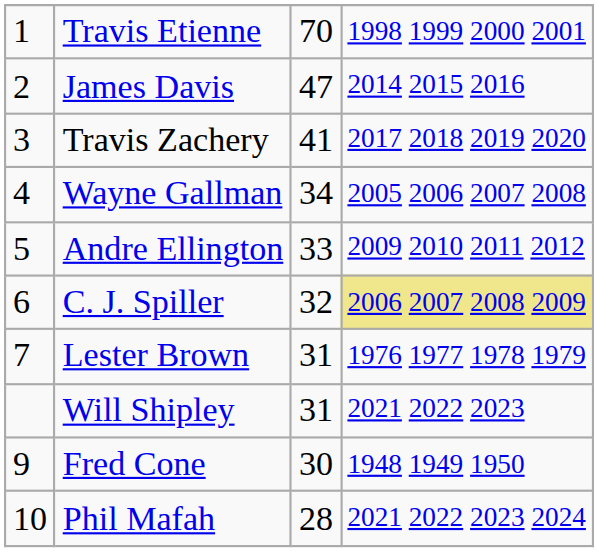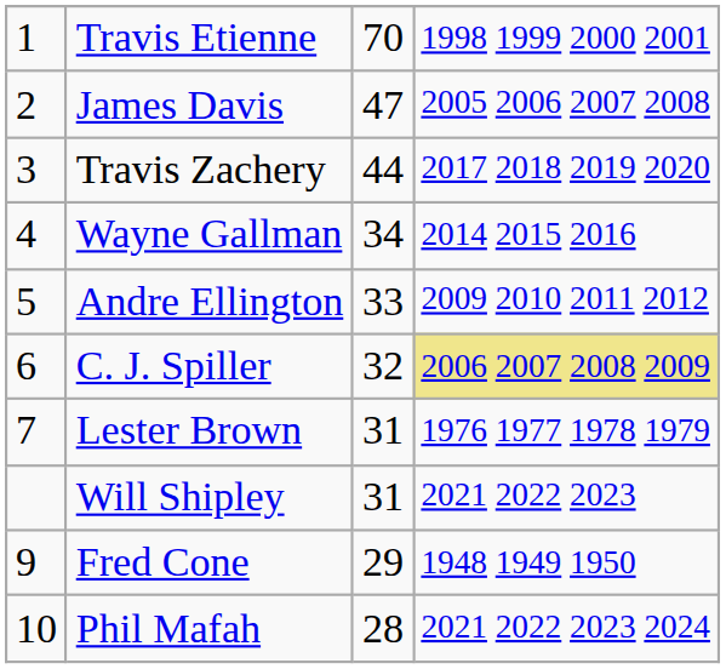James Davis | column 4: 2014 2015 2016 -> 2005 2006 2007 2008
Travis Zachery | column 3: 41 -> 44
Wayne Gallman | column 4: 2005 2006 2007 2008 -> 2014 2015 2016
Fred Cone | column 3: 30 -> 29
